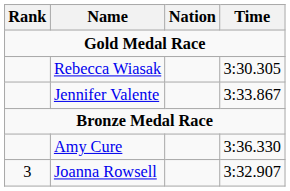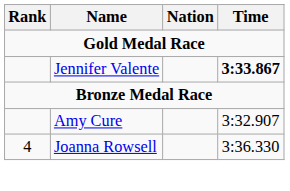- row: Rebecca Wiasak | 3:30.305
Jennifer Valente | Time: normal -> bold
Amy Cure | Time: 3:36.330 -> 3:32.907
Joanna Rowsell | Rank: 3 -> 4
Joanna Rowsell | Time: 3:32.907 -> 3:36.330
